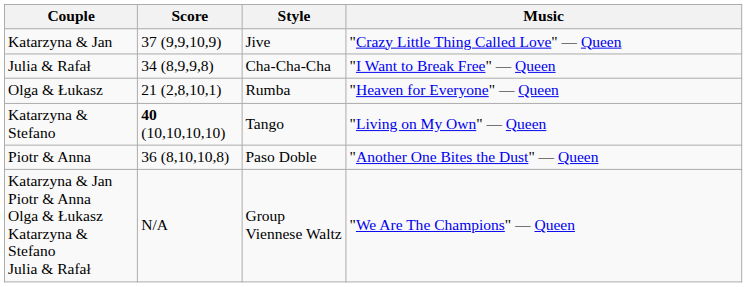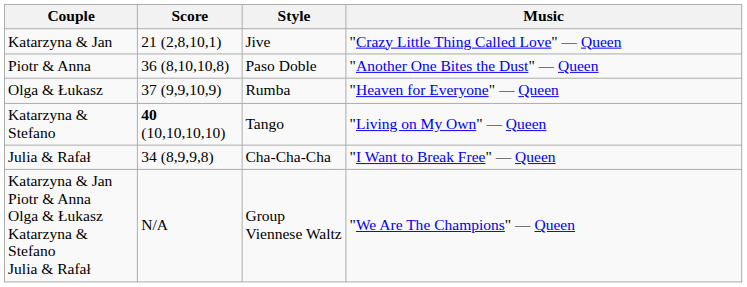Katarzyna & Jan | Score: 37 (9,9,10,9) -> 21 (2,8,10,1)
rows swapped: Piotr & Anna <-> Julia & Rafał
Olga & Łukasz | Score: 21 (2,8,10,1) -> 37 (9,9,10,9)
